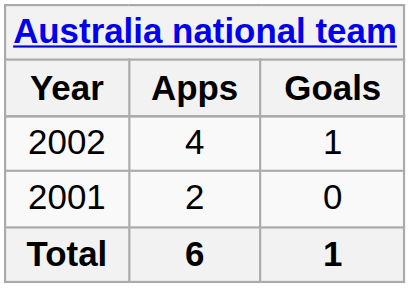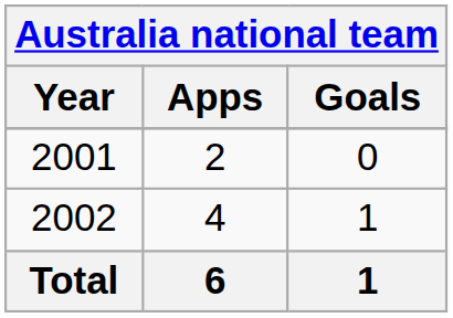rows swapped: 2001 <-> 2002
